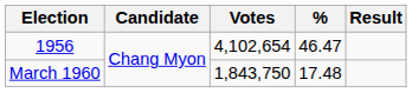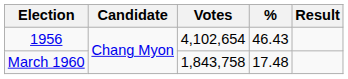1956 | %: 46.47 -> 46.43
March 1960 | Votes: 1,843,750 -> 1,843,758
